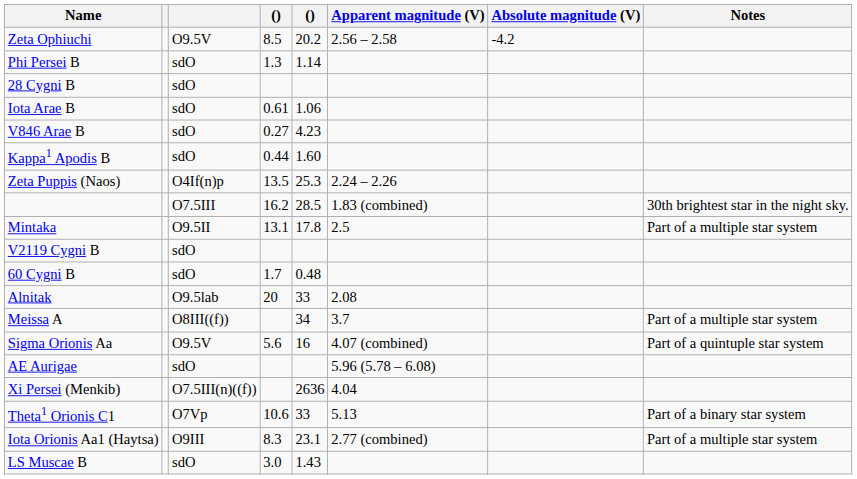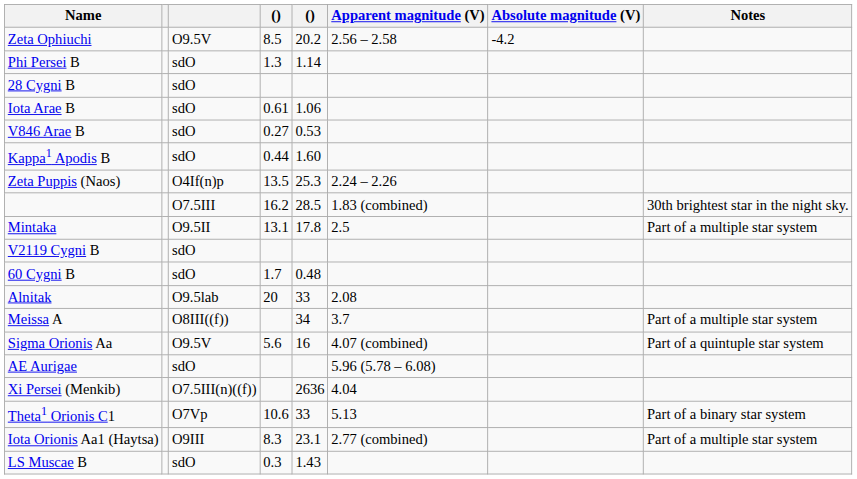V846 Arae B | column 5: 4.23 -> 0.53
LS Muscae B | column 4: 3.0 -> 0.3
